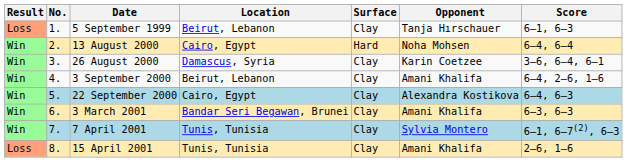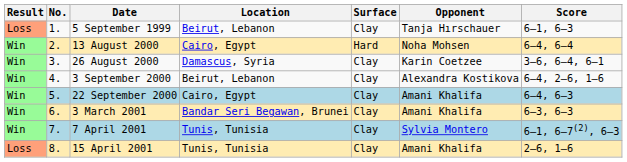3 September 2000 | Opponent: Amani Khalifa -> Alexandra Kostikova
22 September 2000 | Opponent: Alexandra Kostikova -> Amani Khalifa
